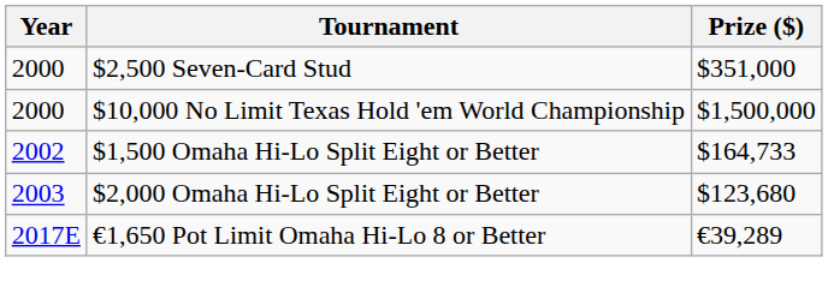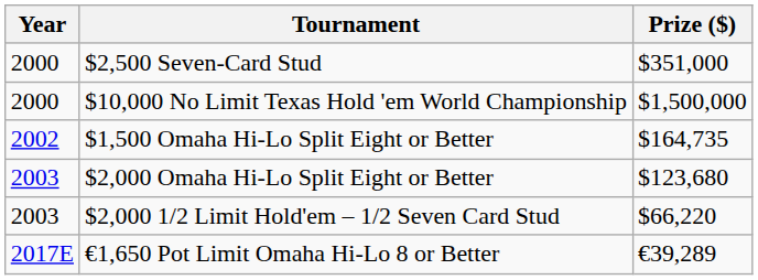$1,500 Omaha Hi-Lo Split Eight or Better | Prize ($): $164,733 -> $164,735
+ row: 2003 | $2,000 1/2 Limit Hold'em – 1/2 Seven Card Stud | $66,220
